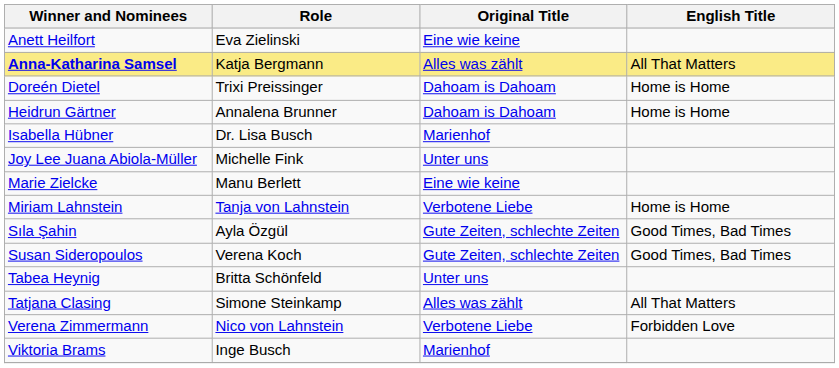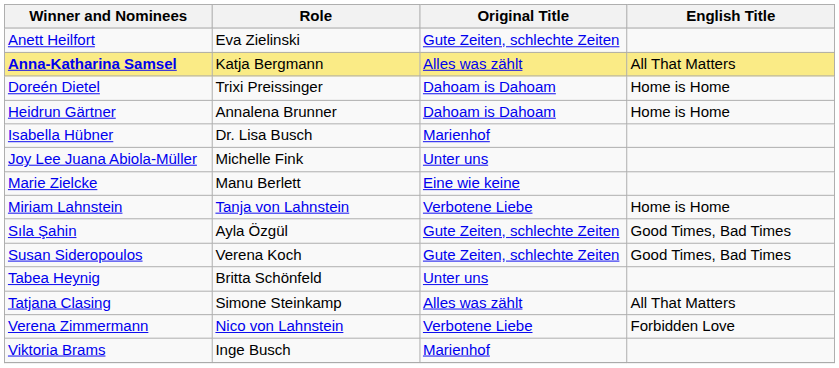Anett Heilfort | Original Title: Eine wie keine -> Gute Zeiten, schlechte Zeiten
